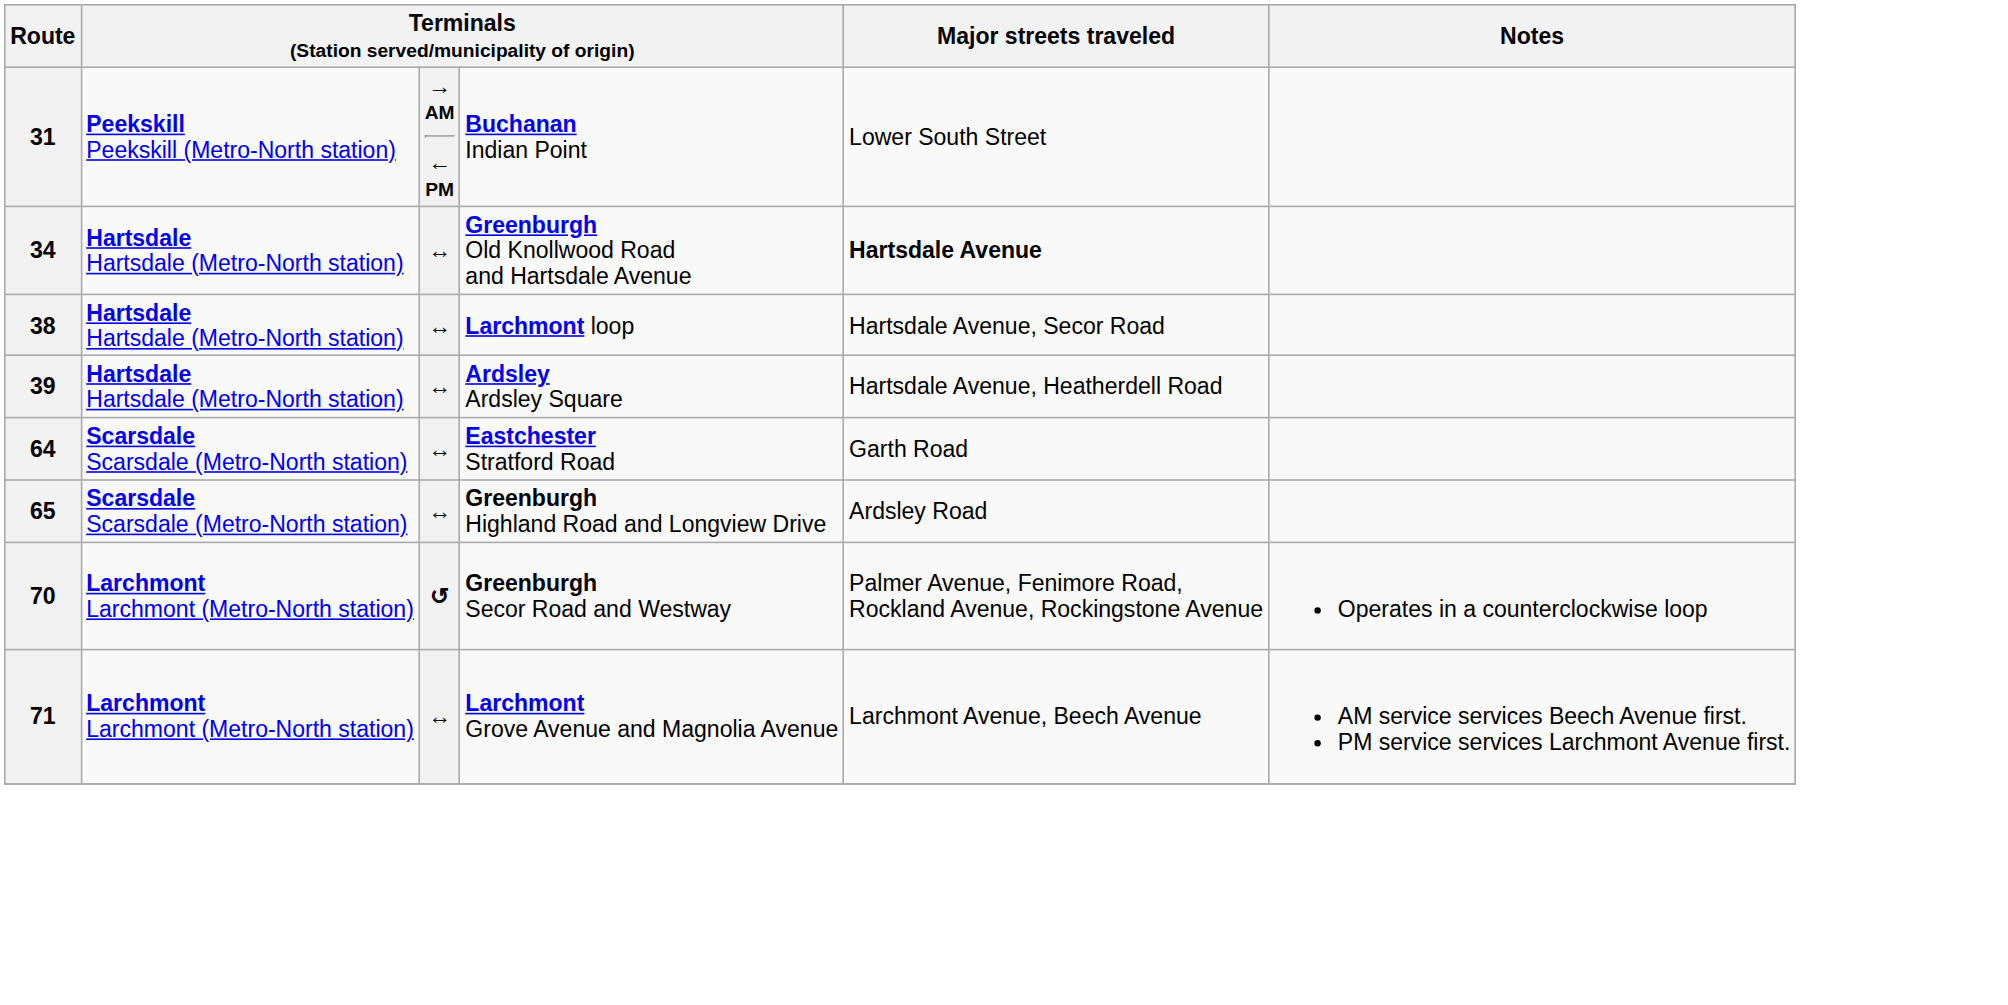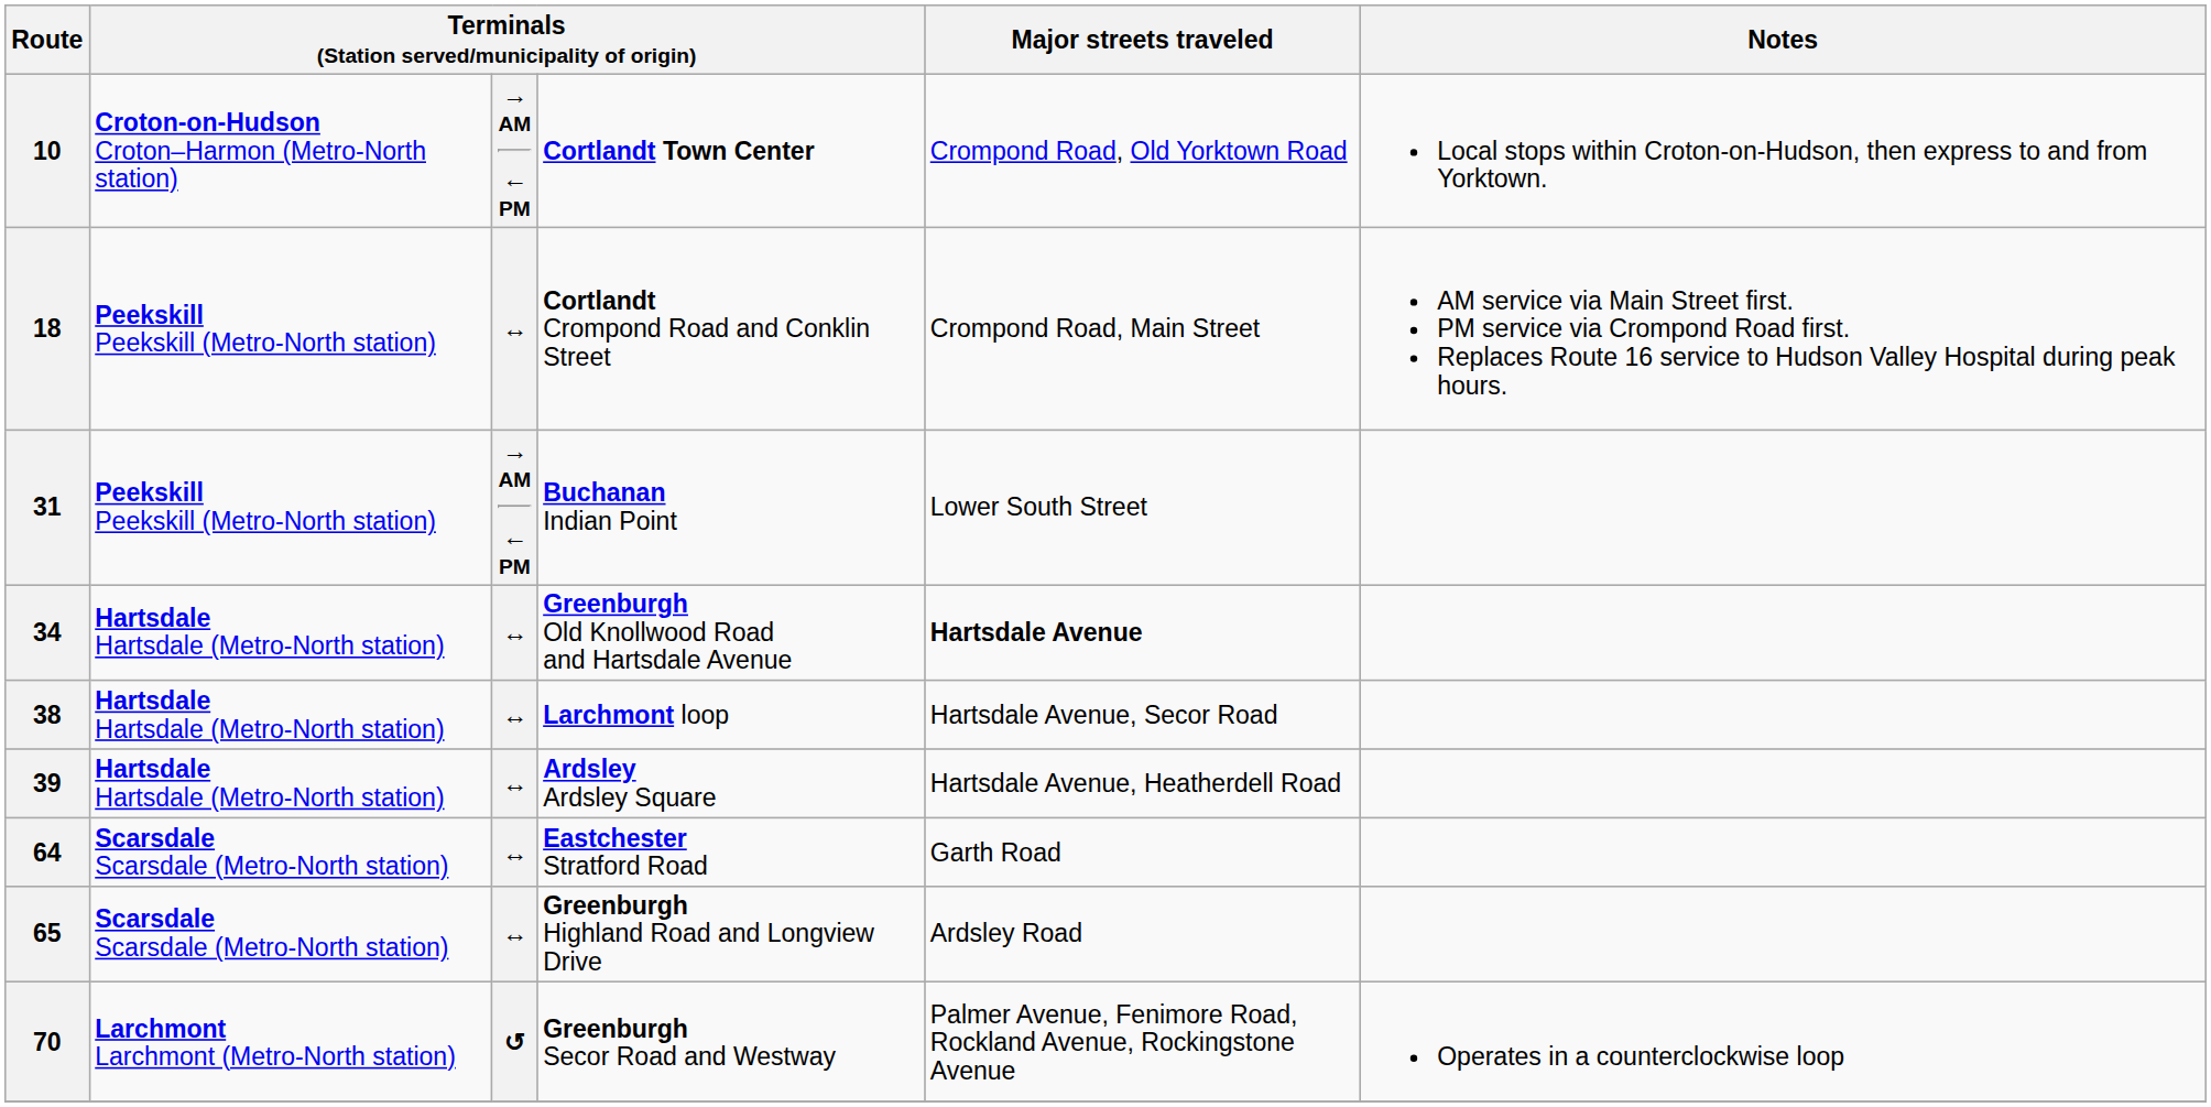+ row: 10 | Croton-on-Hudson Croton–Harmon (Metro-North station) | → AM ← PM | Cortlandt Town Center | Crompond Road, Old Yorktown Road | Local stops within Croton-on-Hudson, then express to and from Yorktown.
+ row: 18 | Peekskill Peekskill (Metro-North station) | ↔ | Cortlandt Crompond Road and Conklin Street | Crompond Road, Main Street | AM service via Main Street first. PM service via Crompond Road first. Replaces Route 16 service to Hudson Valley Hospital during peak hours.
- row: 71 | Larchmont Larchmont (Metro-North station) | ↔ | Larchmont Grove Avenue and Magnolia Avenue | Larchmont Avenue, Beech Avenue | AM service services Beech Avenue first. PM service services Larchmont Avenue first.
